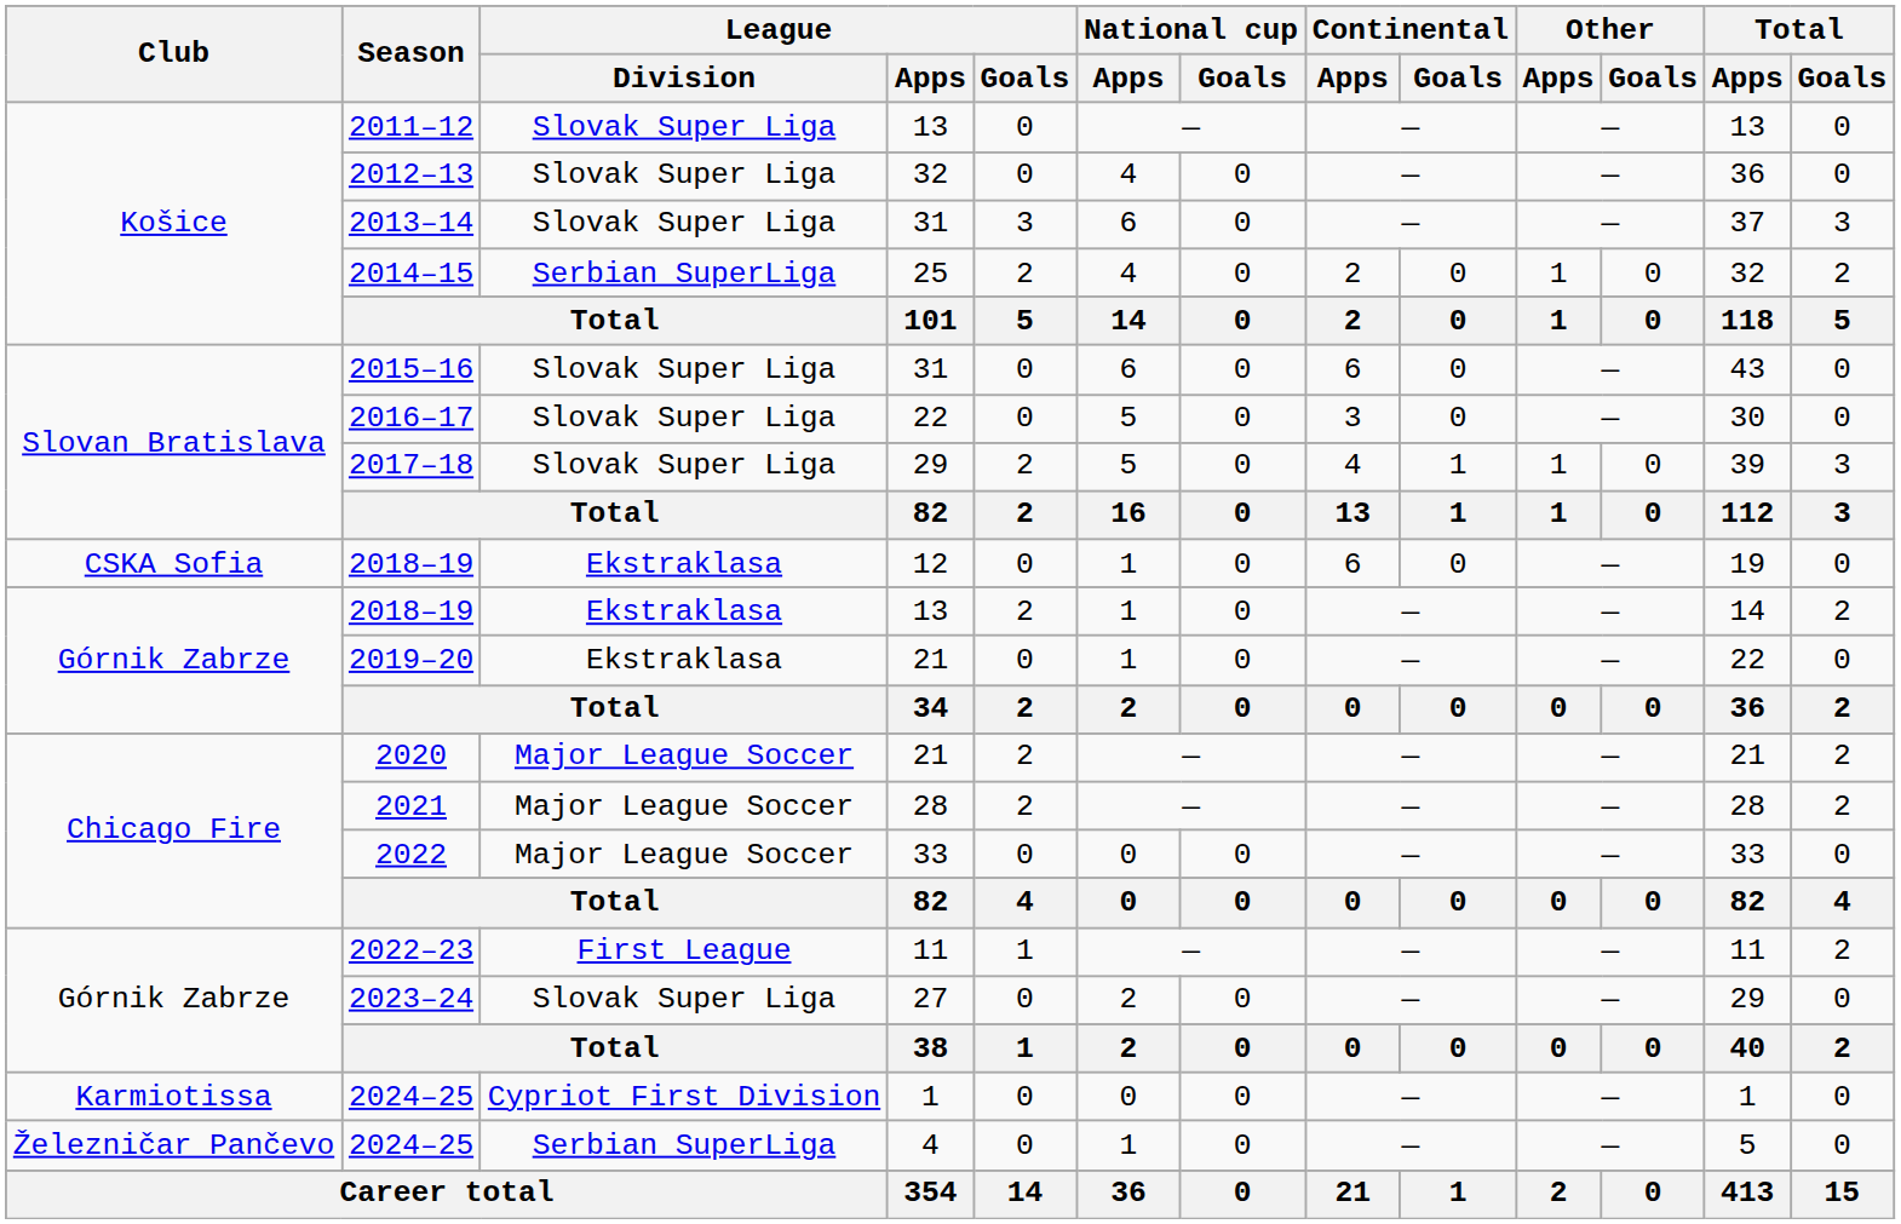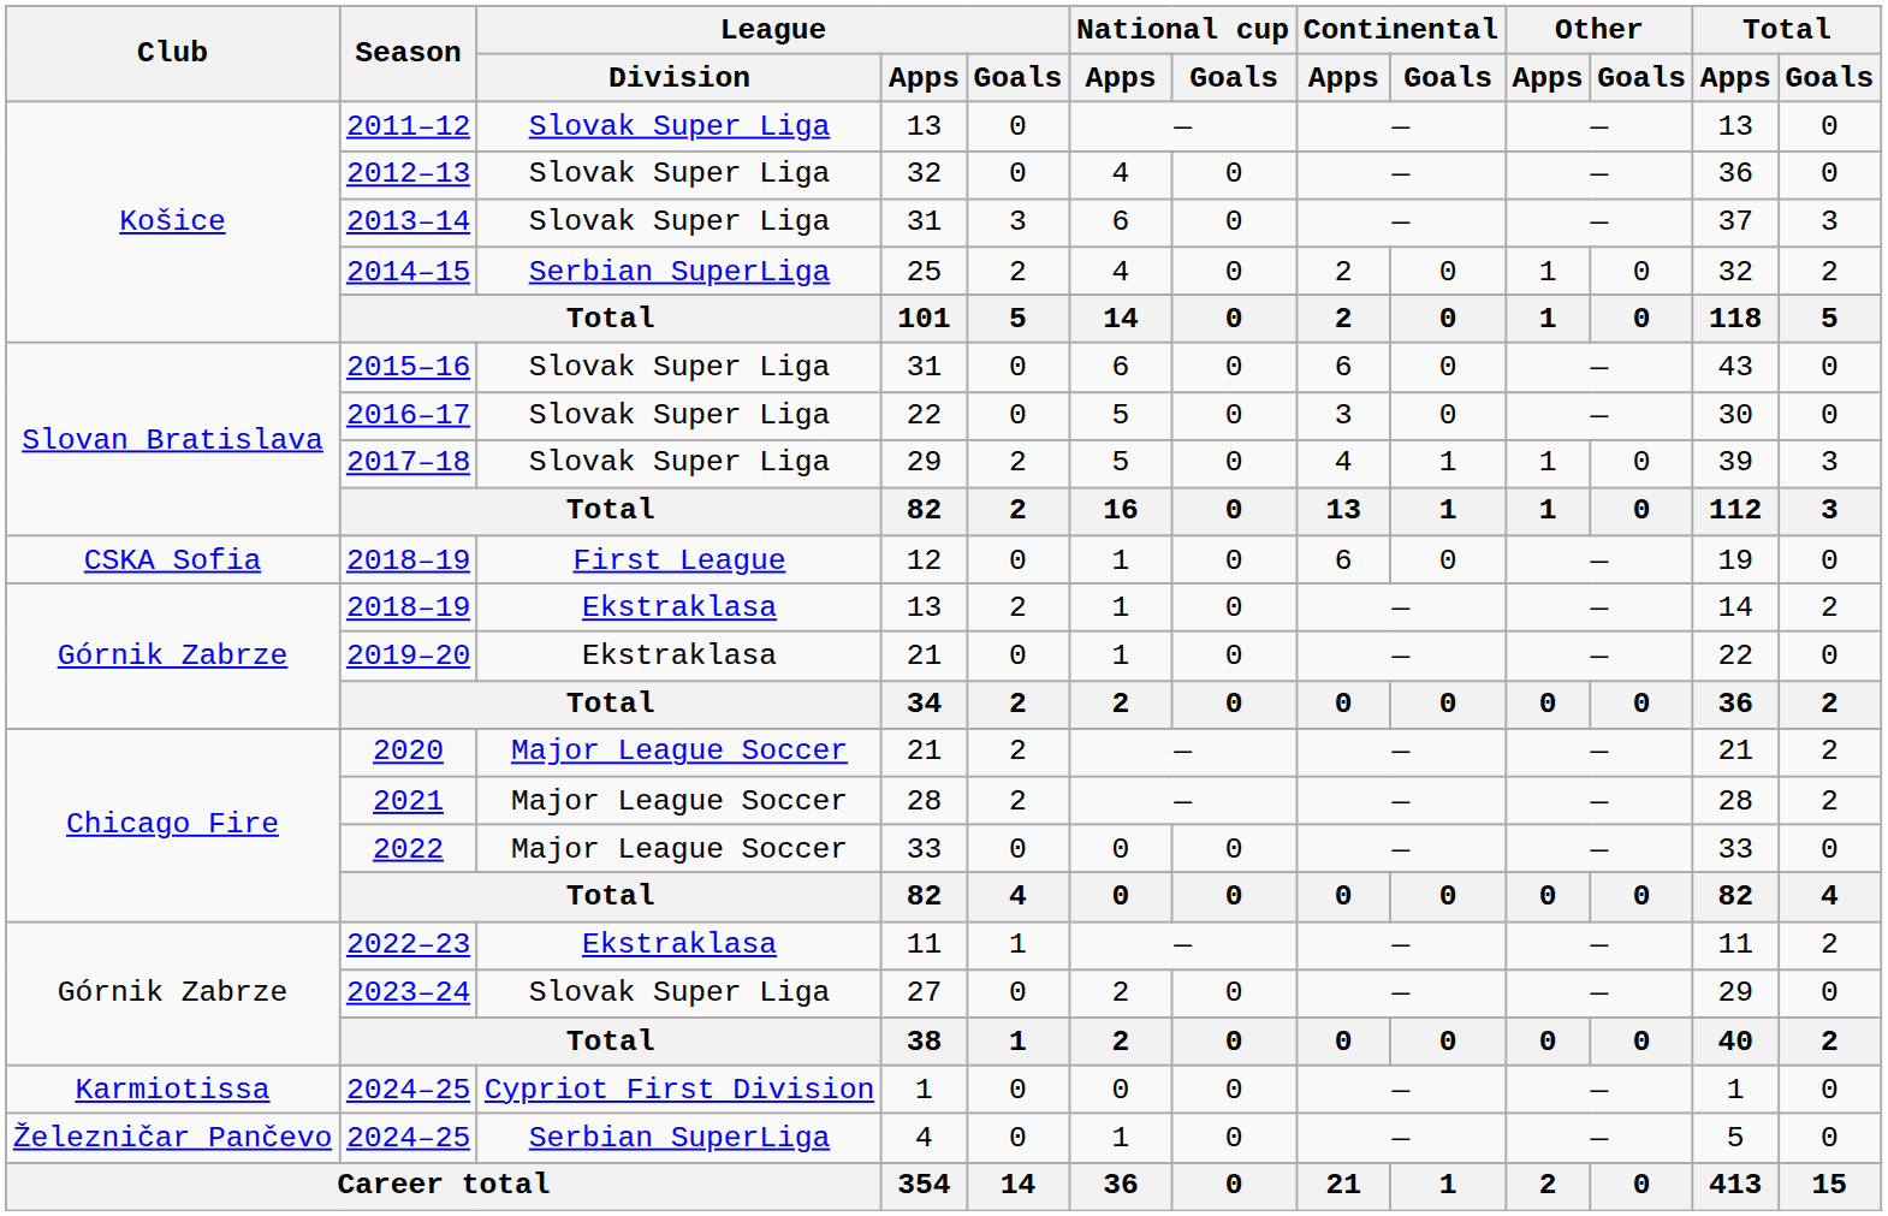2018–19 / 12 | League / Division: Ekstraklasa -> First League
2022–23 | League / Division: First League -> Ekstraklasa
